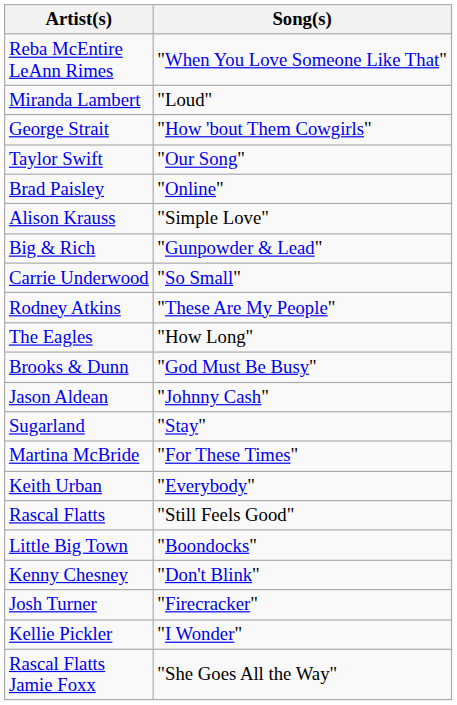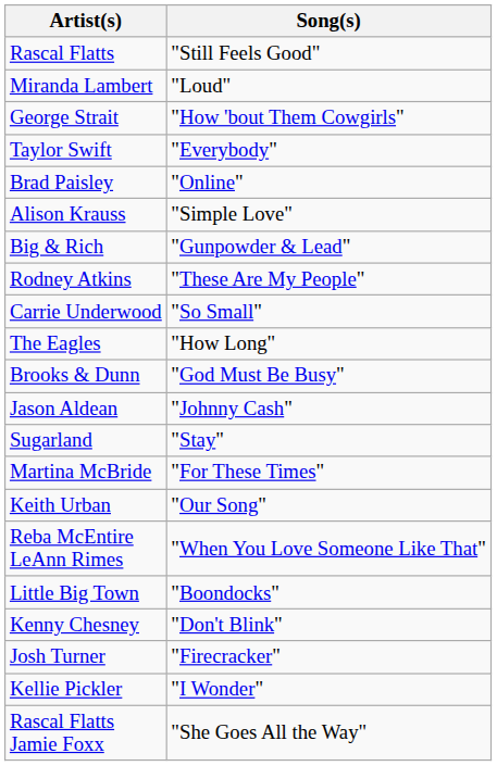rows swapped: Rascal Flatts <-> Reba McEntire LeAnn Rimes
Taylor Swift | Song(s): "Our Song" -> "Everybody"
rows swapped: Rodney Atkins <-> Carrie Underwood
Keith Urban | Song(s): "Everybody" -> "Our Song"
